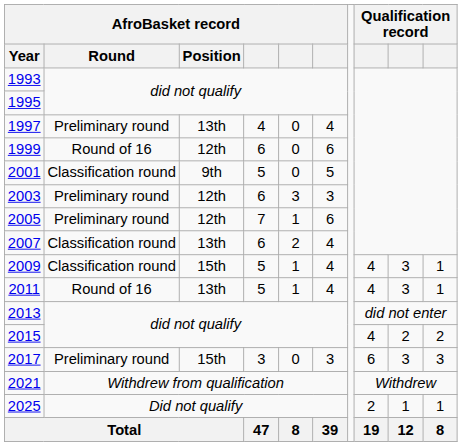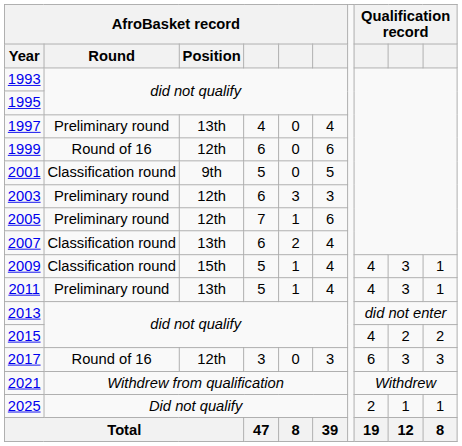2011 | AfroBasket record / Round: Round of 16 -> Preliminary round
2017 | AfroBasket record / Round: Preliminary round -> Round of 16
2017 | AfroBasket record / Position: 15th -> 12th
